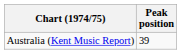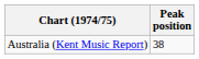Australia (Kent Music Report) | Peak position: 39 -> 38
